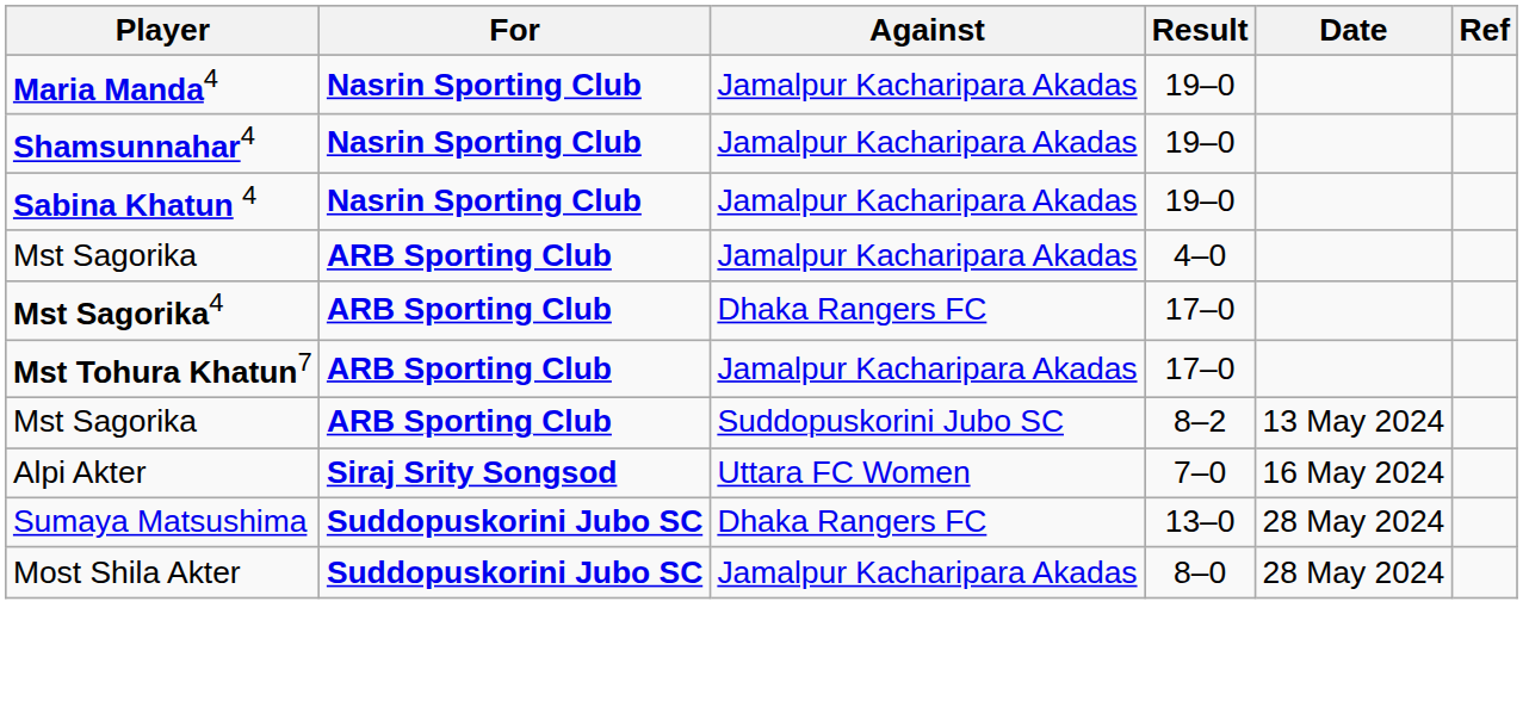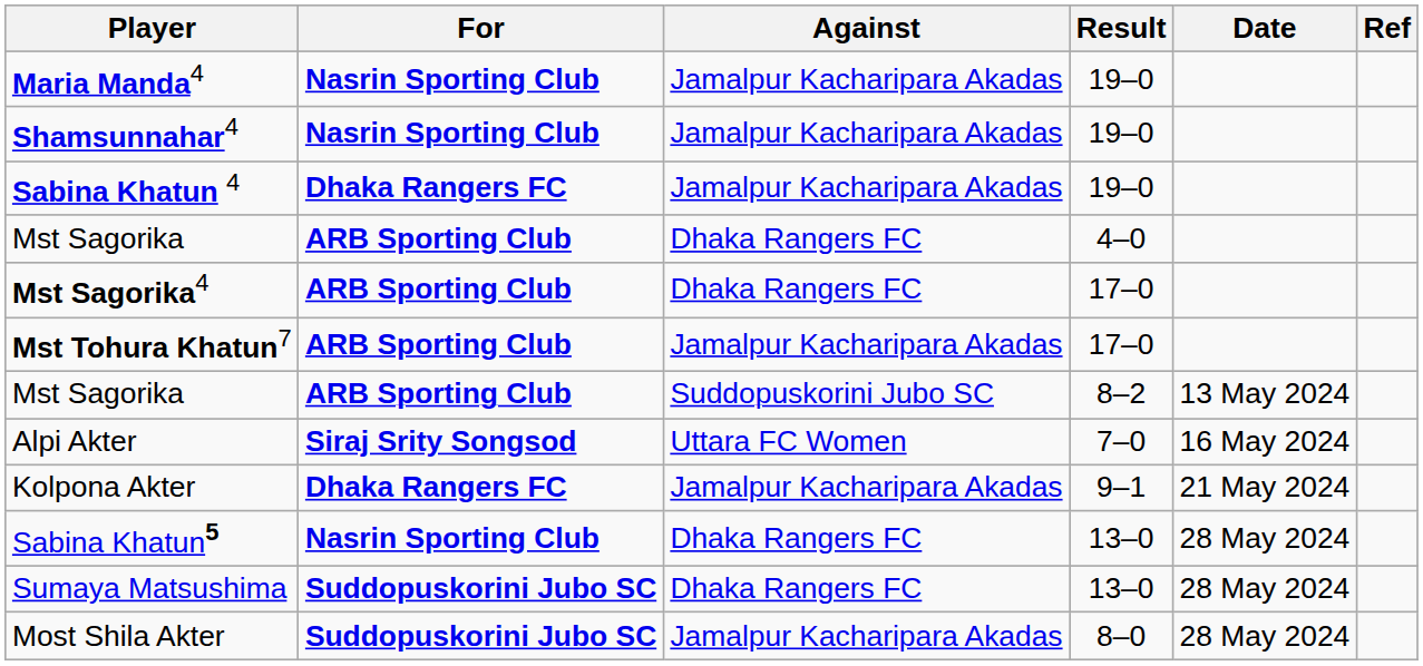Sabina Khatun 4 | For: Nasrin Sporting Club -> Dhaka Rangers FC
Mst Sagorika / 4–0 | Against: Jamalpur Kacharipara Akadas -> Dhaka Rangers FC
+ row: Kolpona Akter | Dhaka Rangers FC | Jamalpur Kacharipara Akadas | 9–1 | 21 May 2024
+ row: Sabina Khatun5 | Nasrin Sporting Club | Dhaka Rangers FC | 13–0 | 28 May 2024
